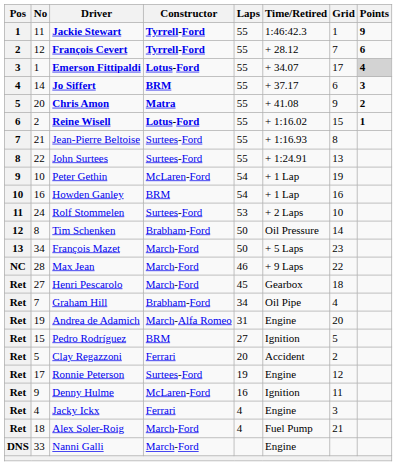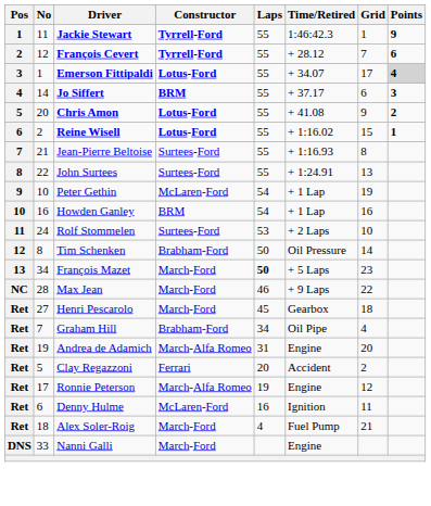Chris Amon | Constructor: Matra -> Lotus-Ford
François Mazet | Laps: normal -> bold
- row: Ret | 15 | Pedro Rodríguez | BRM | 27 | Ignition | 5
Ronnie Peterson | Constructor: Surtees-Ford -> March-Alfa Romeo
Denny Hulme | No: 9 -> 6
- row: Ret | 4 | Jacky Ickx | Ferrari | 4 | Engine | 3
